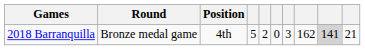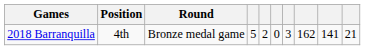columns swapped: Round <-> Position
2018 Barranquilla | column 9: lightgrey background -> no background
